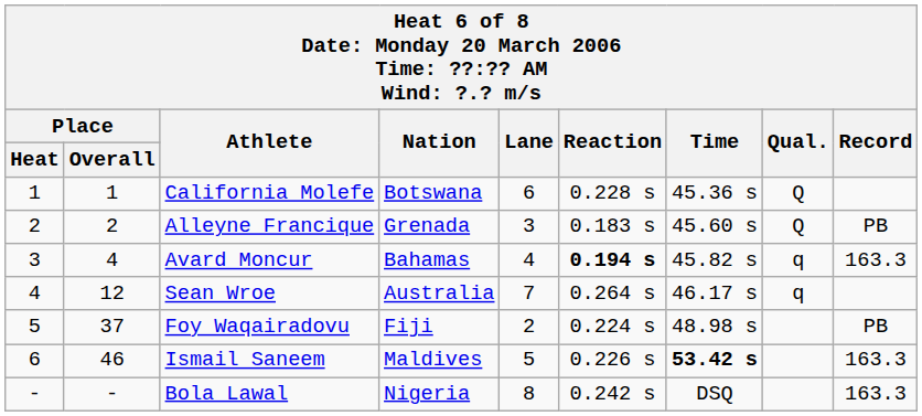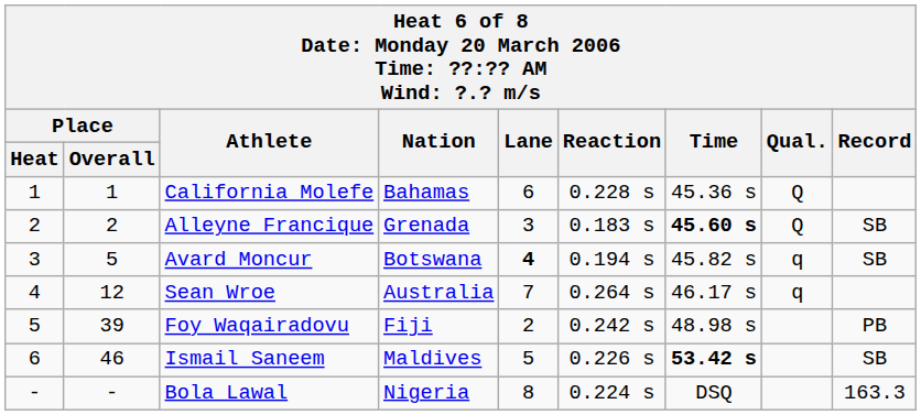California Molefe | Nation: Botswana -> Bahamas
Alleyne Francique | Time: normal -> bold
Alleyne Francique | Record: PB -> SB
Avard Moncur | Place / Overall: 4 -> 5
Avard Moncur | Nation: Bahamas -> Botswana
Avard Moncur | Lane: normal -> bold
Avard Moncur | Reaction: bold -> normal
Avard Moncur | Record: 163.3 -> SB
Foy Waqairadovu | Place / Overall: 37 -> 39
Foy Waqairadovu | Reaction: 0.224 s -> 0.242 s
Ismail Saneem | Record: 163.3 -> SB
Bola Lawal | Reaction: 0.242 s -> 0.224 s
